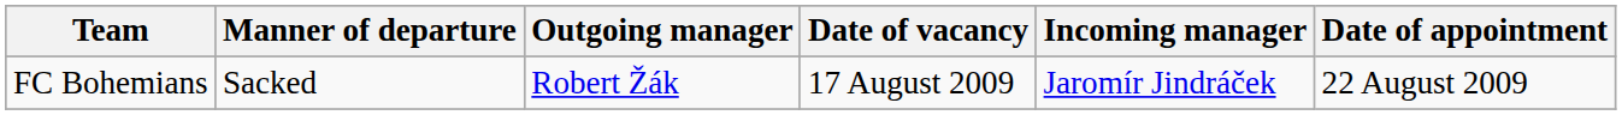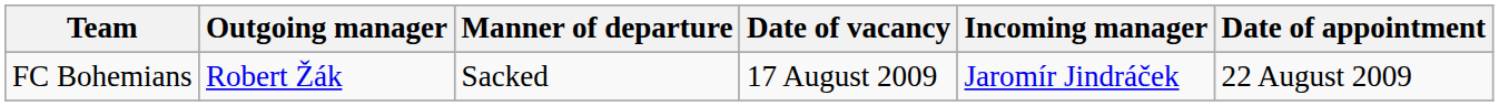columns swapped: Outgoing manager <-> Manner of departure
